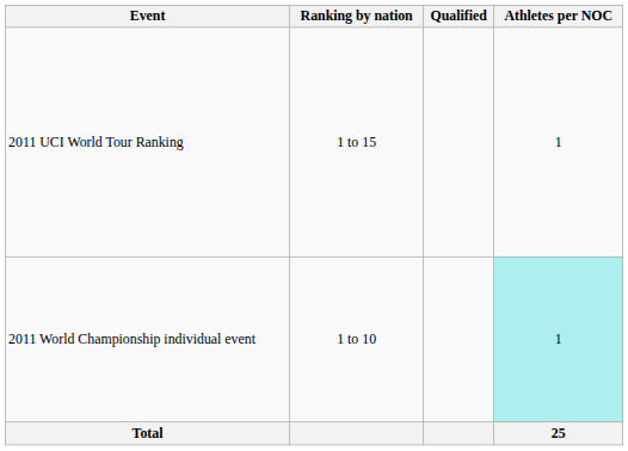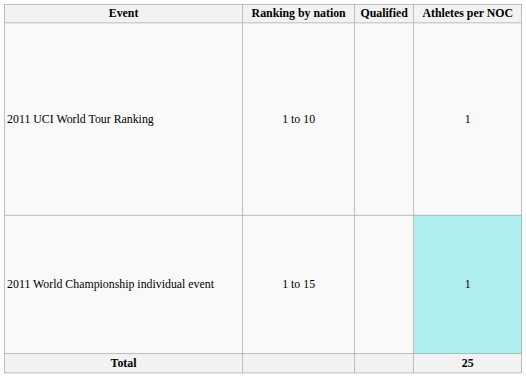2011 UCI World Tour Ranking | Ranking by nation: 1 to 15 -> 1 to 10
2011 World Championship individual event | Ranking by nation: 1 to 10 -> 1 to 15
